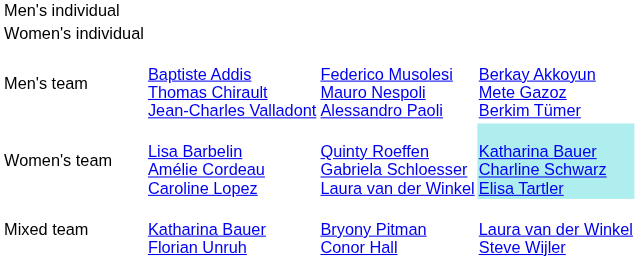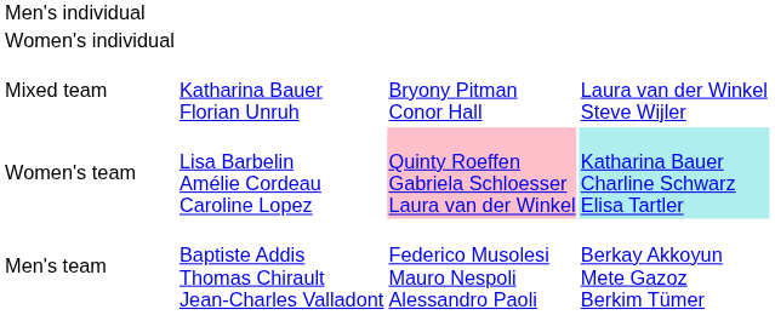rows swapped: Men's team <-> Mixed team
Women's team | column 3: no background -> pink background
